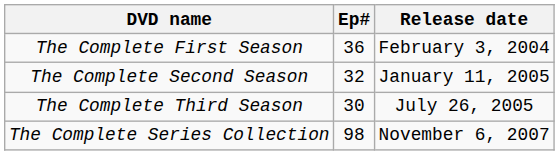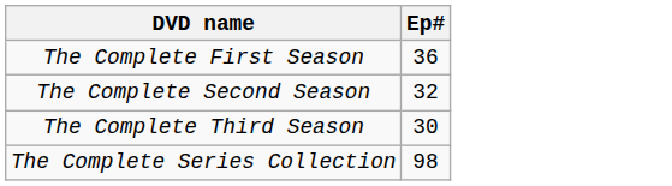- column: Release date | February 3, 2004 | January 11, 2005 | July 26, 2005 | November 6, 2007
